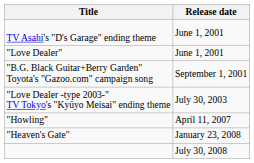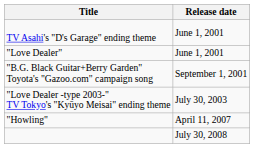- row: "Heaven's Gate" | January 23, 2008
